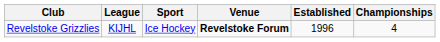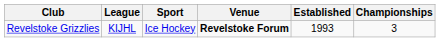Revelstoke Grizzlies | Established: 1996 -> 1993
Revelstoke Grizzlies | Championships: 4 -> 3
